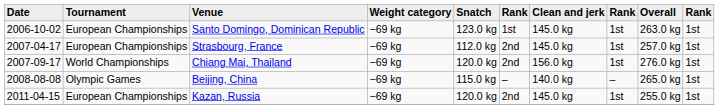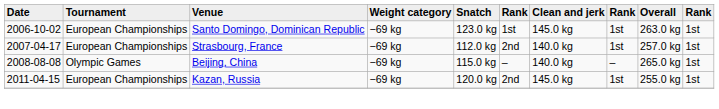Strasbourg, France | Clean and jerk: 145.0 kg -> 140.0 kg
- row: 2007-09-17 | World Championships | Chiang Mai, Thailand | −69 kg | 120.0 kg | 2nd | 156.0 kg | 1st | 276.0 kg | 1st
